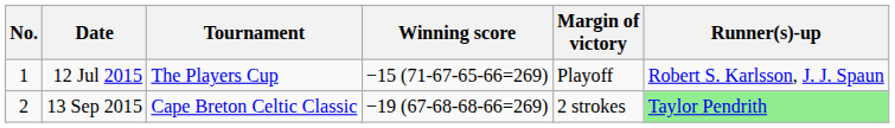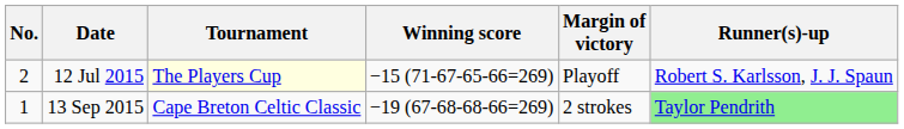12 Jul 2015 | No.: 1 -> 2
12 Jul 2015 | Tournament: no background -> lightyellow background
13 Sep 2015 | No.: 2 -> 1
